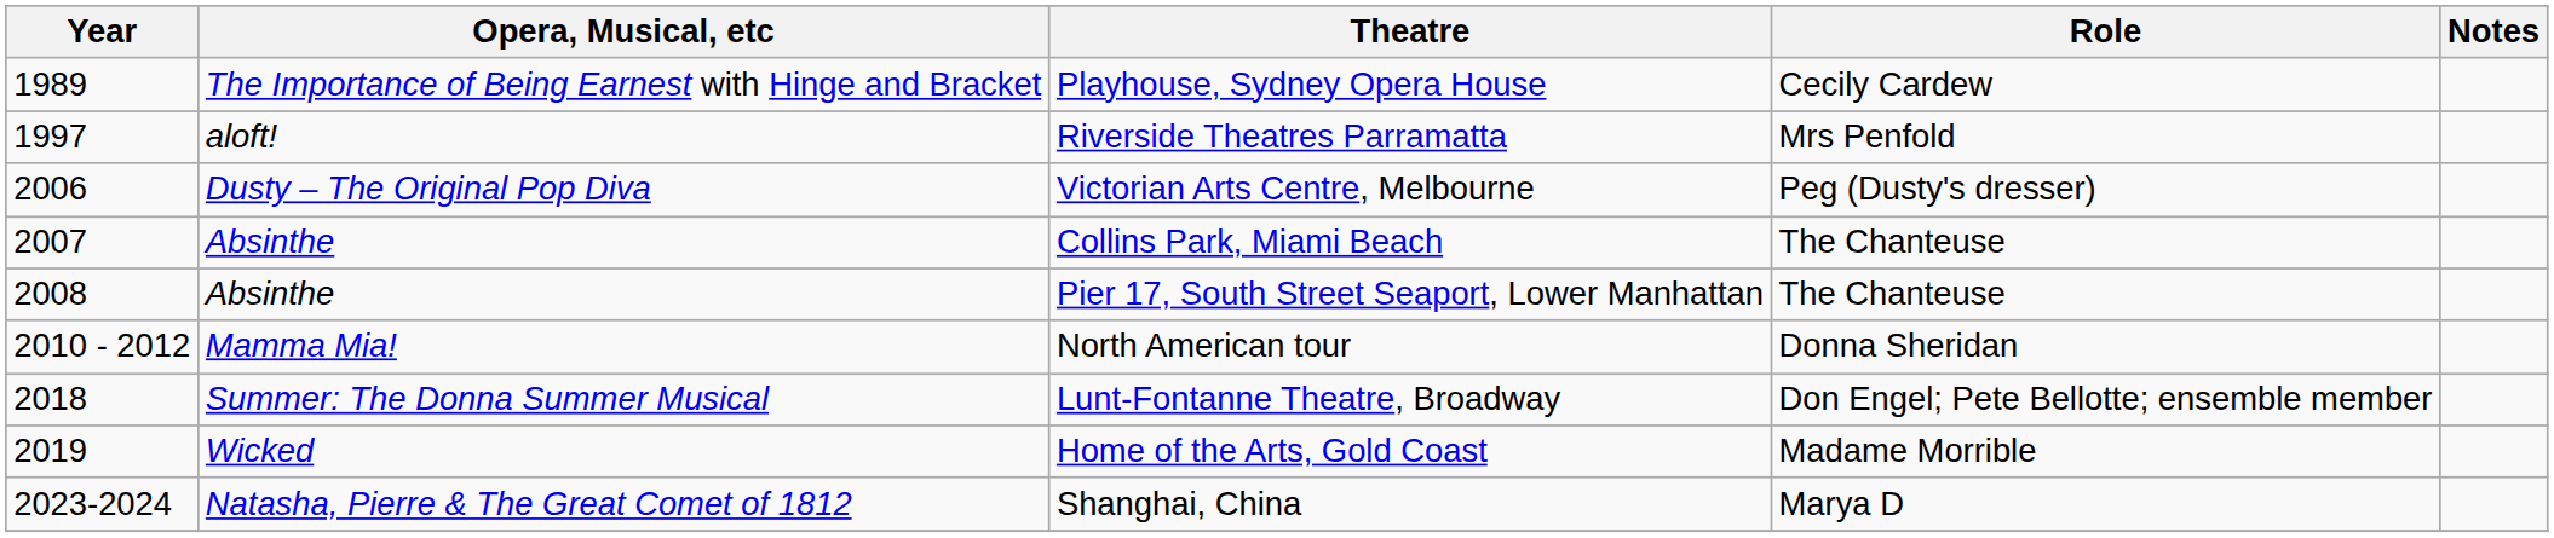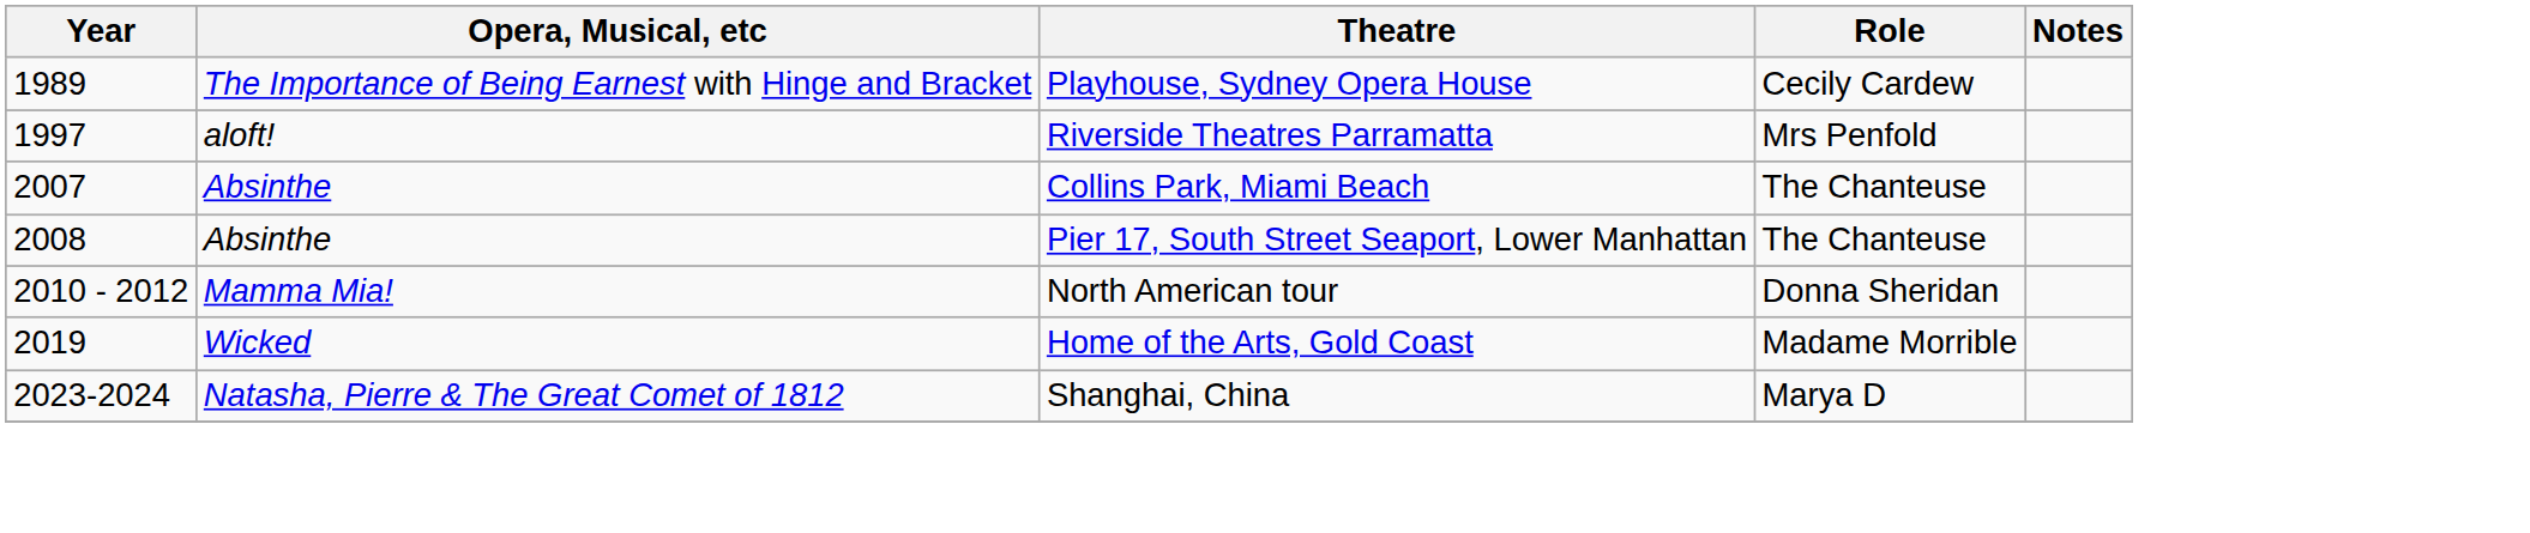- row: 2006 | Dusty – The Original Pop Diva | Victorian Arts Centre, Melbourne | Peg (Dusty's dresser)
- row: 2018 | Summer: The Donna Summer Musical | Lunt-Fontanne Theatre, Broadway | Don Engel; Pete Bellotte; ensemble member
